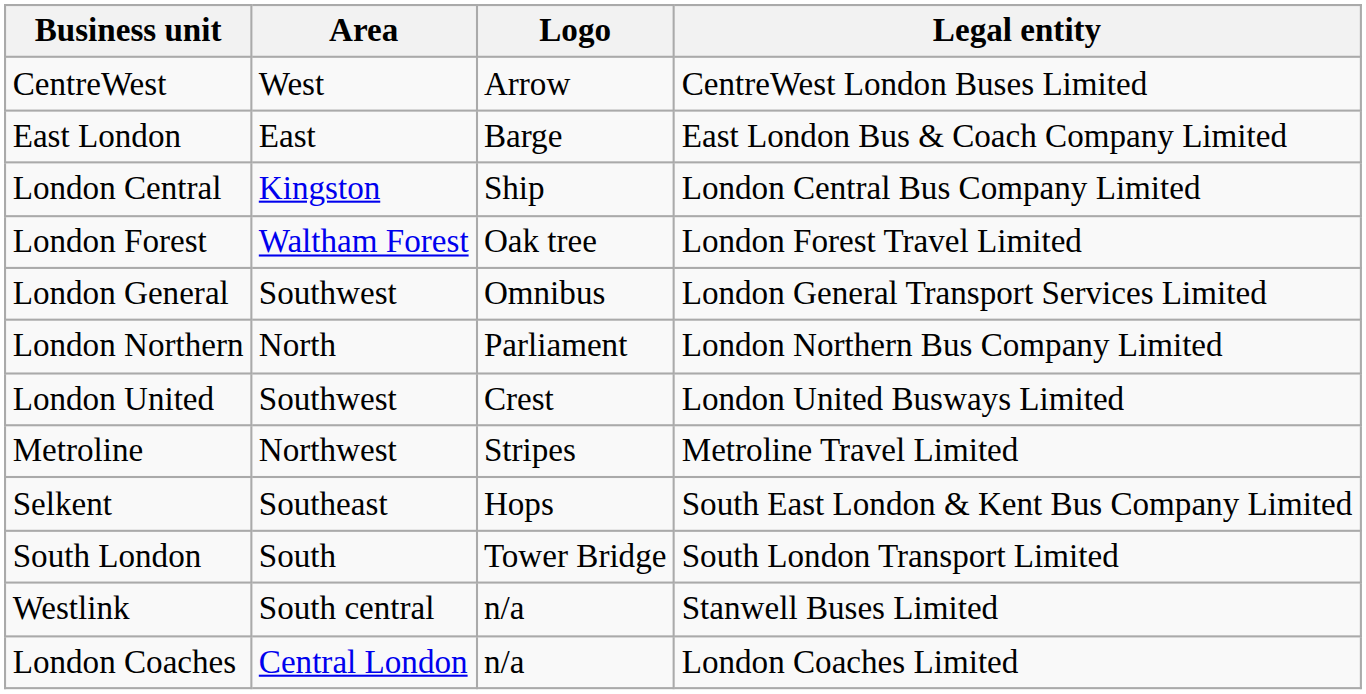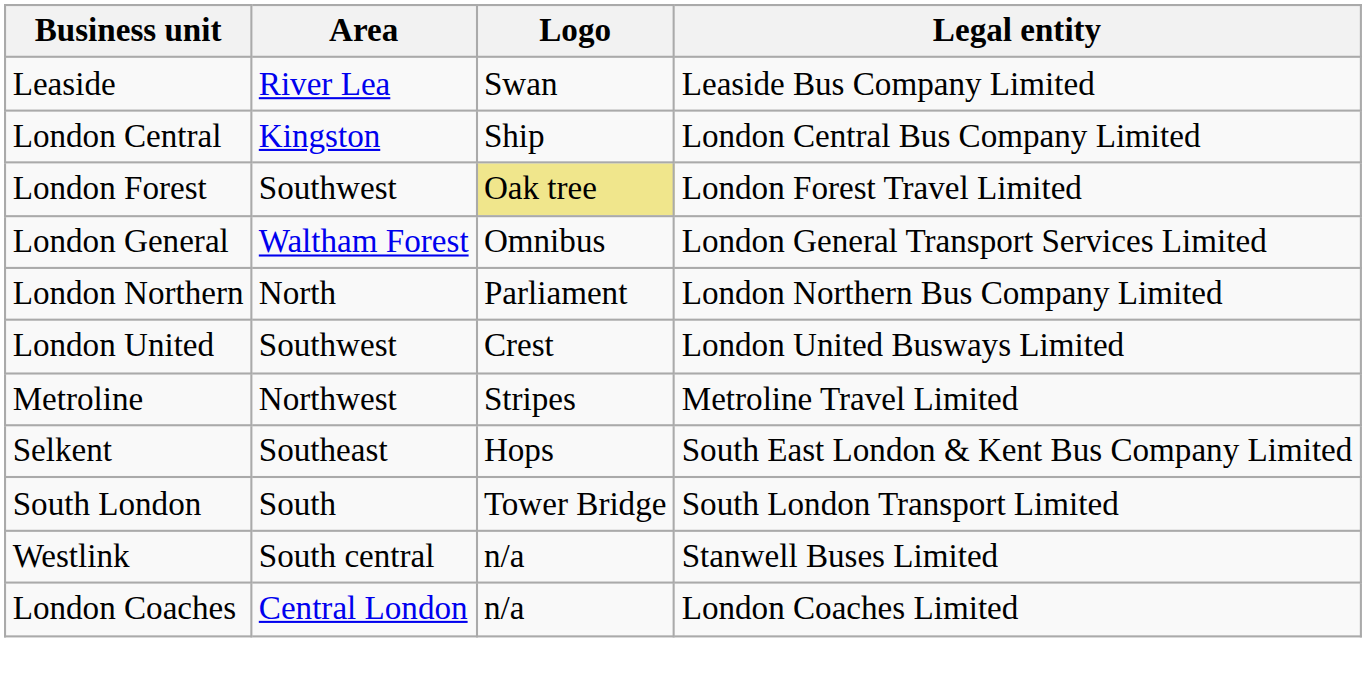- row: CentreWest | West | Arrow | CentreWest London Buses Limited
- row: East London | East | Barge | East London Bus & Coach Company Limited
+ row: Leaside | River Lea | Swan | Leaside Bus Company Limited
London Forest | Area: Waltham Forest -> Southwest
London Forest | Logo: no background -> khaki background
London General | Area: Southwest -> Waltham Forest
